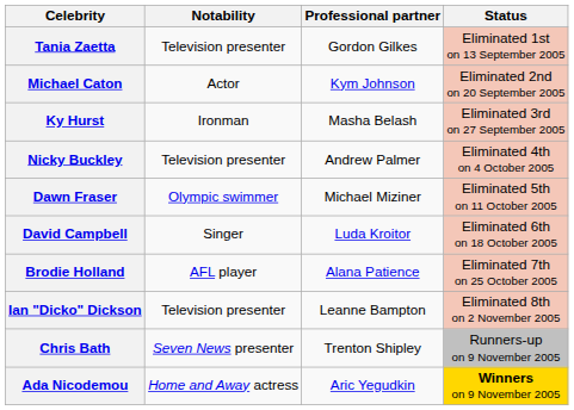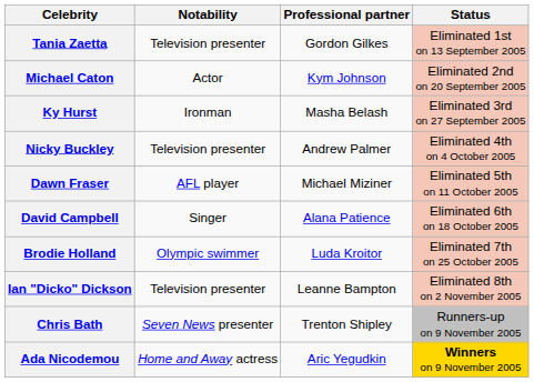Dawn Fraser | Notability: Olympic swimmer -> AFL player
David Campbell | Professional partner: Luda Kroitor -> Alana Patience
Brodie Holland | Notability: AFL player -> Olympic swimmer
Brodie Holland | Professional partner: Alana Patience -> Luda Kroitor
